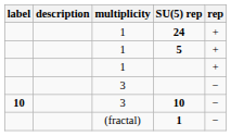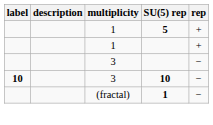- row: 1 | 24 | +
